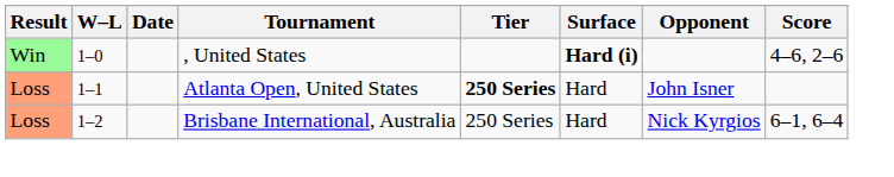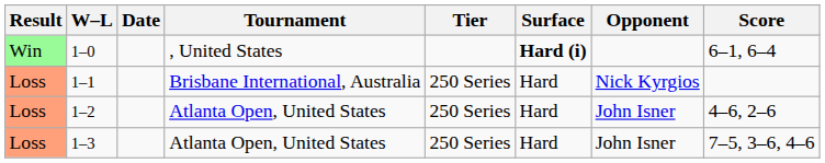1–0 | Score: 4–6, 2–6 -> 6–1, 6–4
1–1 | Tournament: Atlanta Open, United States -> Brisbane International, Australia
1–1 | Tier: bold -> normal
1–1 | Opponent: John Isner -> Nick Kyrgios
1–2 | Tournament: Brisbane International, Australia -> Atlanta Open, United States
1–2 | Opponent: Nick Kyrgios -> John Isner
1–2 | Score: 6–1, 6–4 -> 4–6, 2–6
+ row: Loss | 1–3 | Atlanta Open, United States | 250 Series | Hard | John Isner | 7–5, 3–6, 4–6
